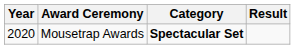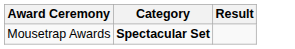- column: Year | 2020
